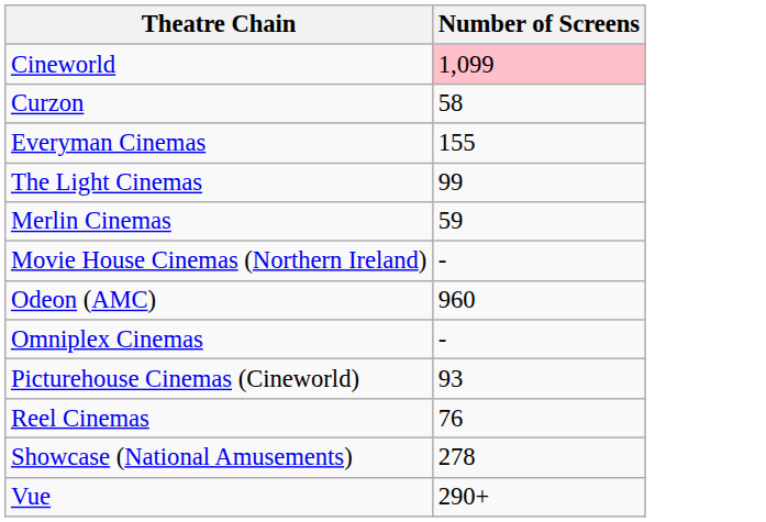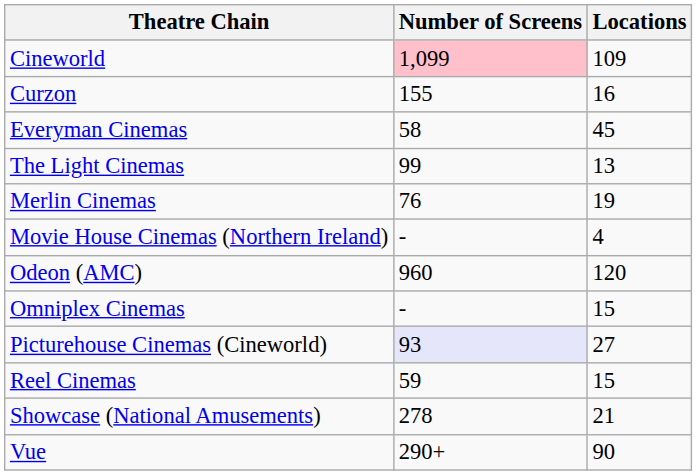+ column: Locations | 109 | 16 | 45 | 13 | 19 | 4 | 120 | 15 | 27 | 15 | 21 | 90
Curzon | Number of Screens: 58 -> 155
Everyman Cinemas | Number of Screens: 155 -> 58
Merlin Cinemas | Number of Screens: 59 -> 76
Picturehouse Cinemas (Cineworld) | Number of Screens: no background -> lavender background
Reel Cinemas | Number of Screens: 76 -> 59
